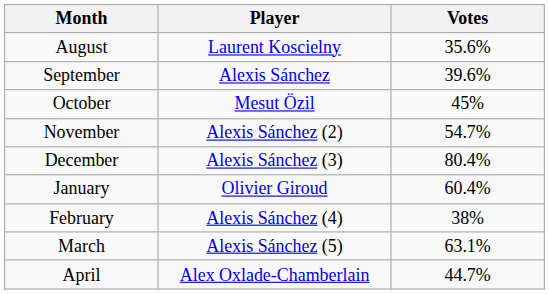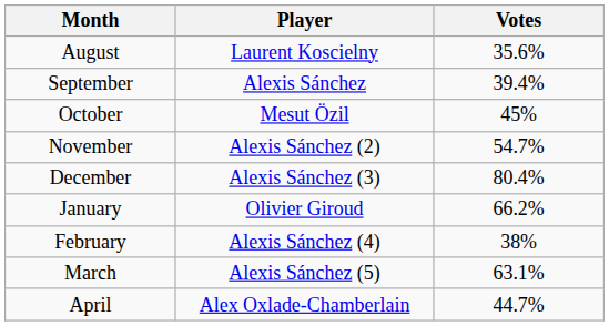September | Votes: 39.6% -> 39.4%
January | Votes: 60.4% -> 66.2%
